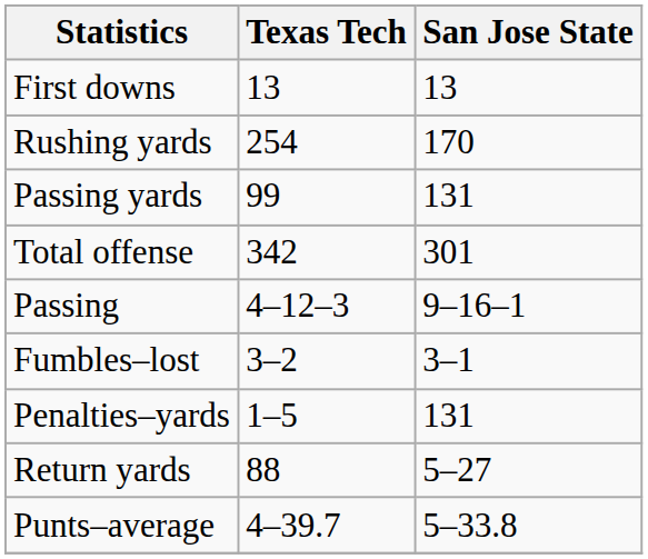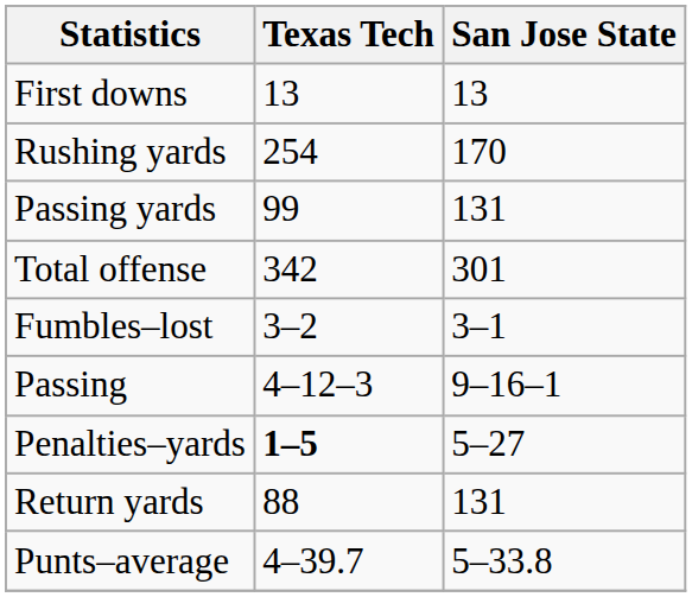rows swapped: Passing <-> Fumbles–lost
Penalties–yards | Texas Tech: normal -> bold
Penalties–yards | San Jose State: 131 -> 5–27
Return yards | San Jose State: 5–27 -> 131
